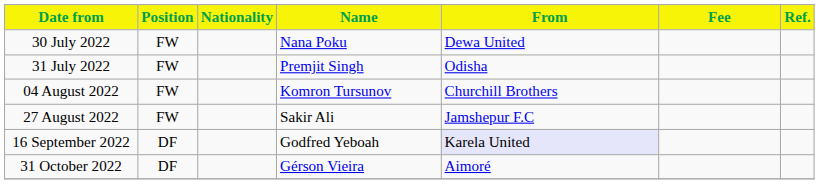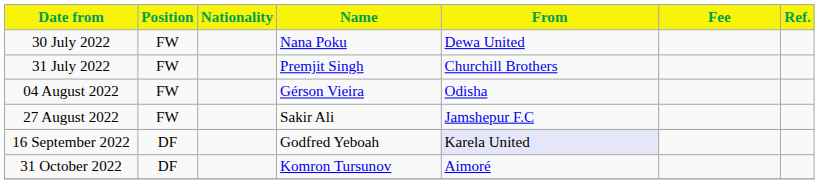31 July 2022 | From: Odisha -> Churchill Brothers
04 August 2022 | Name: Komron Tursunov -> Gérson Vieira
04 August 2022 | From: Churchill Brothers -> Odisha
31 October 2022 | Name: Gérson Vieira -> Komron Tursunov
